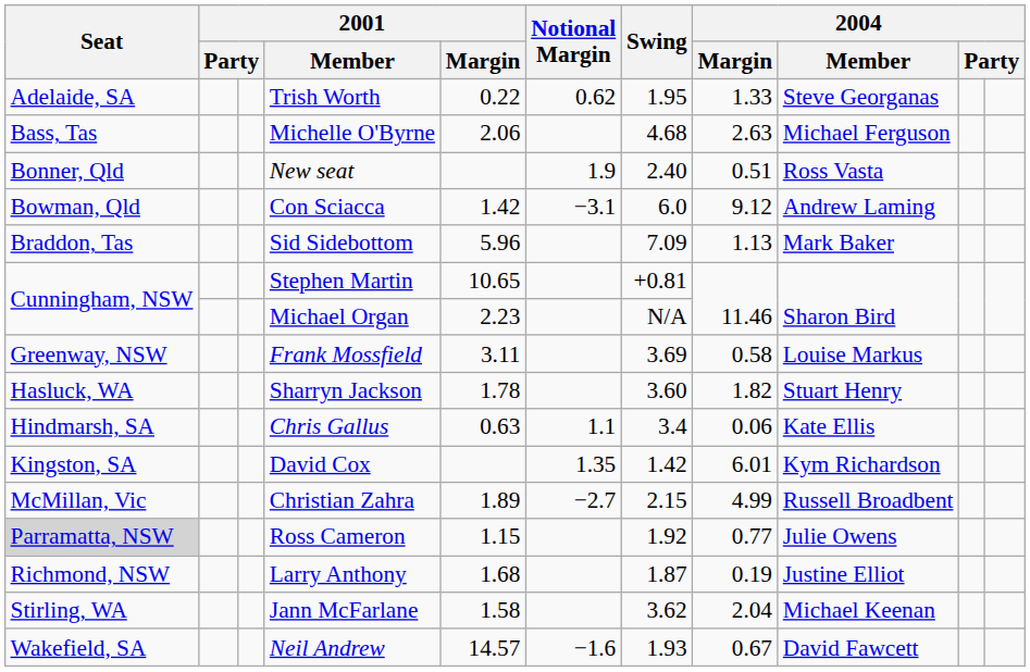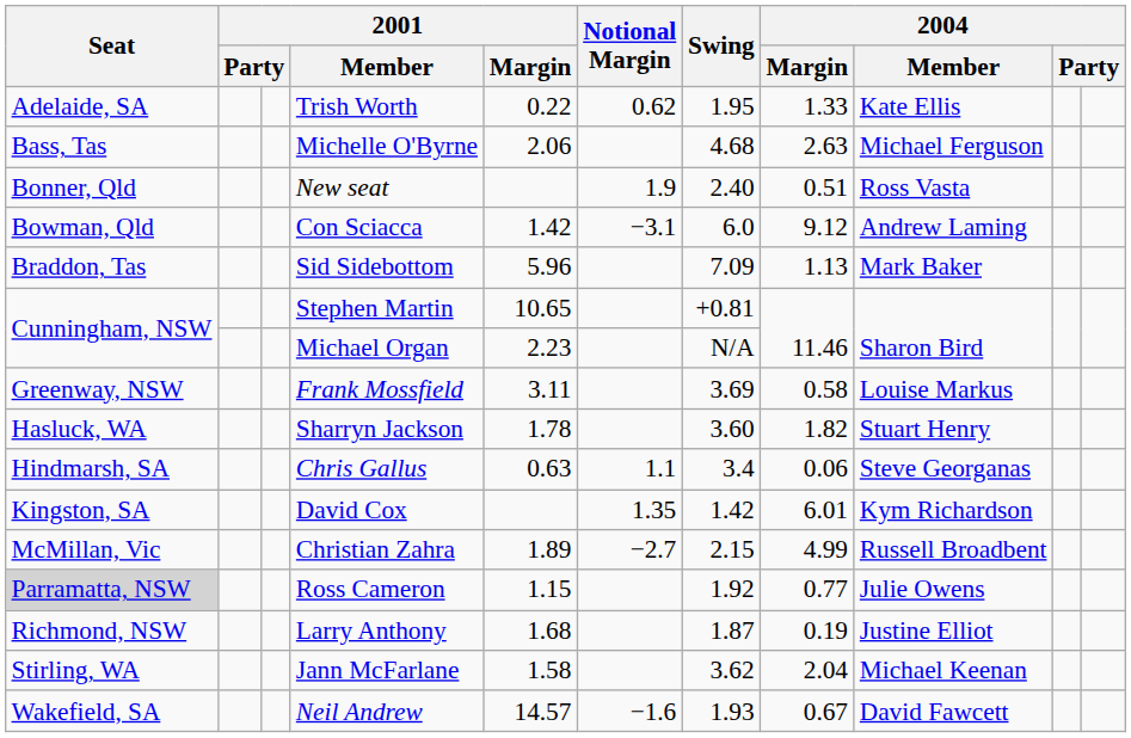Trish Worth | 2004 / Member: Steve Georganas -> Kate Ellis
Chris Gallus | 2004 / Member: Kate Ellis -> Steve Georganas
